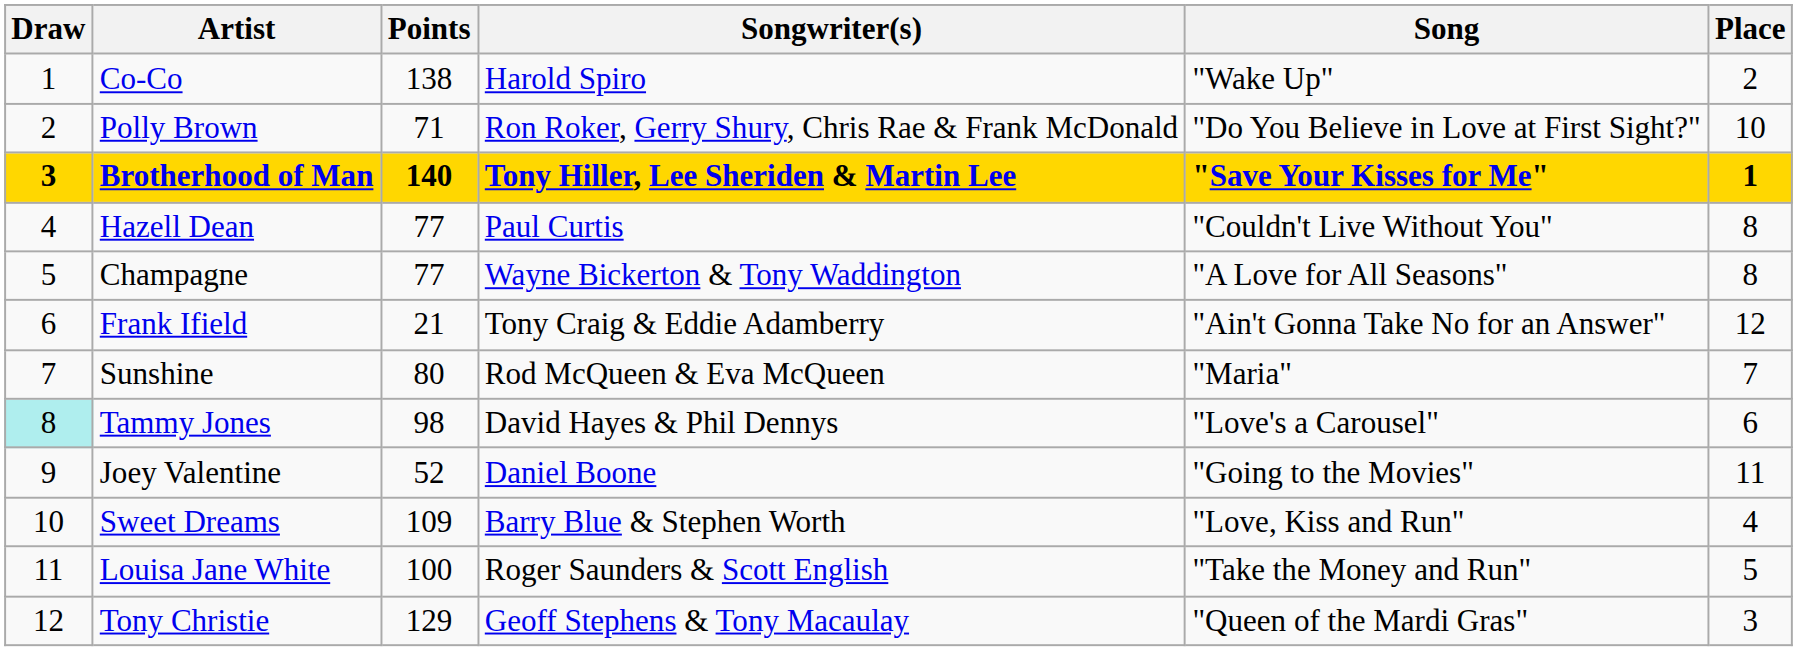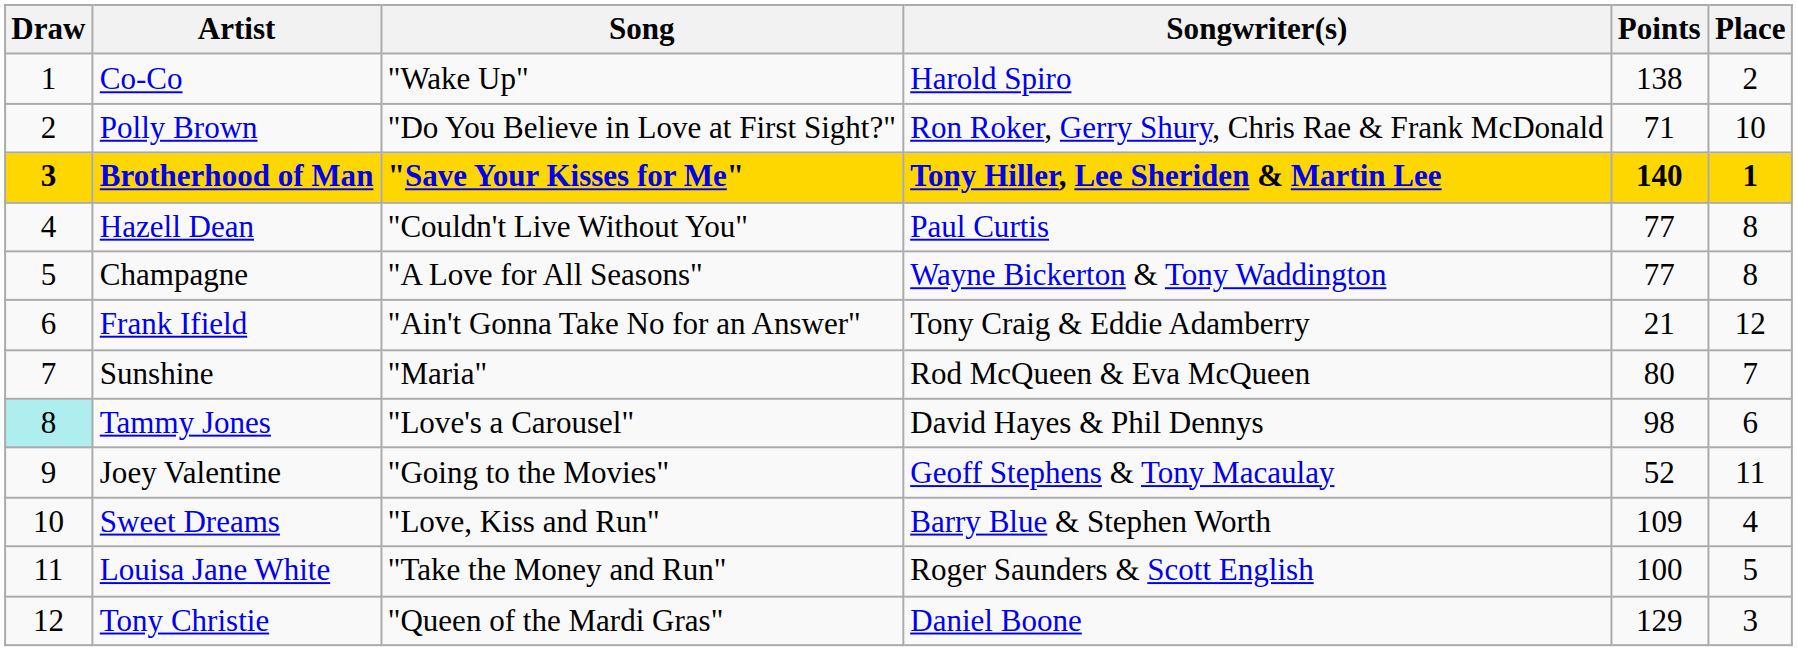columns swapped: Song <-> Points
Joey Valentine | Songwriter(s): Daniel Boone -> Geoff Stephens & Tony Macaulay
Tony Christie | Songwriter(s): Geoff Stephens & Tony Macaulay -> Daniel Boone
